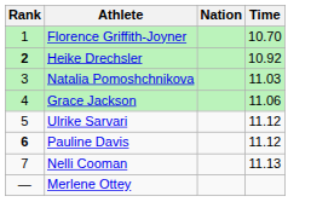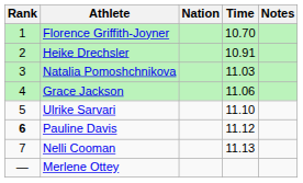+ column: Notes
Heike Drechsler | Rank: bold -> normal
Heike Drechsler | Time: 10.92 -> 10.91
Ulrike Sarvari | Time: 11.12 -> 11.10
